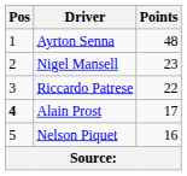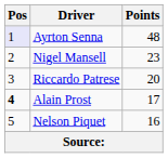Ayrton Senna | Pos: no background -> lavender background
Riccardo Patrese | Points: 22 -> 20
